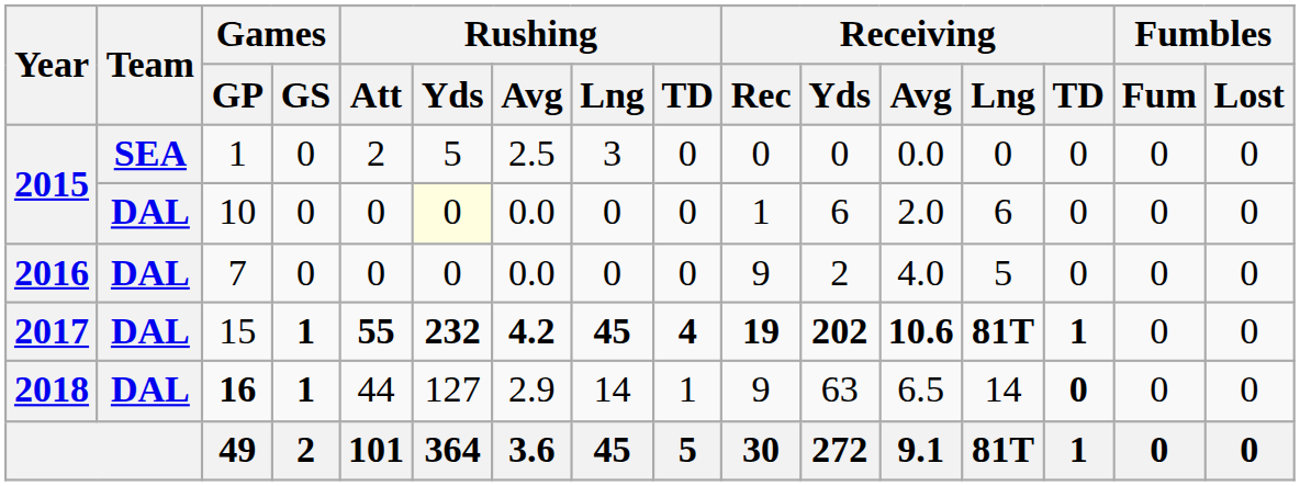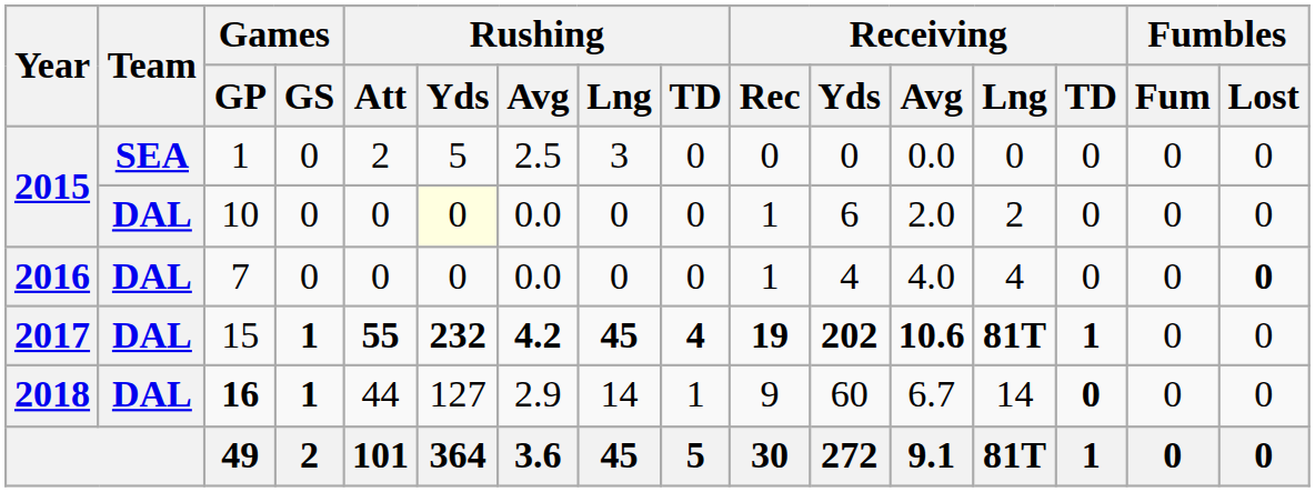10 | Receiving / Lng: 6 -> 2
7 | Receiving / Rec: 9 -> 1
7 | Receiving / Yds: 2 -> 4
7 | Receiving / Lng: 5 -> 4
7 | Fumbles / Lost: normal -> bold
16 | Receiving / Yds: 63 -> 60
16 | Receiving / Avg: 6.5 -> 6.7
